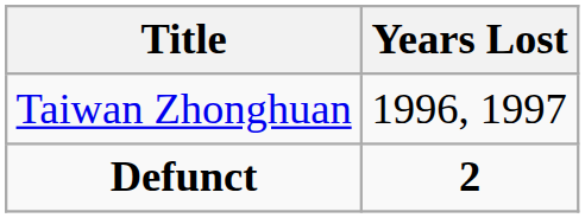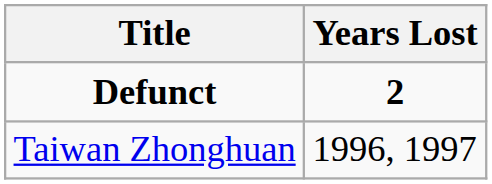rows swapped: Defunct <-> Taiwan Zhonghuan
